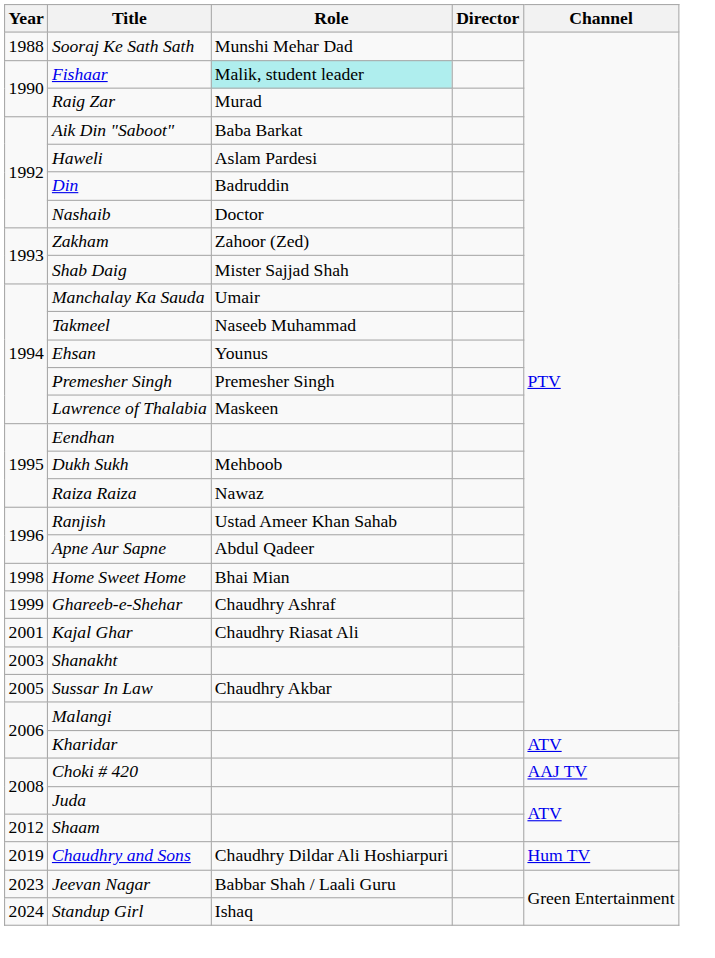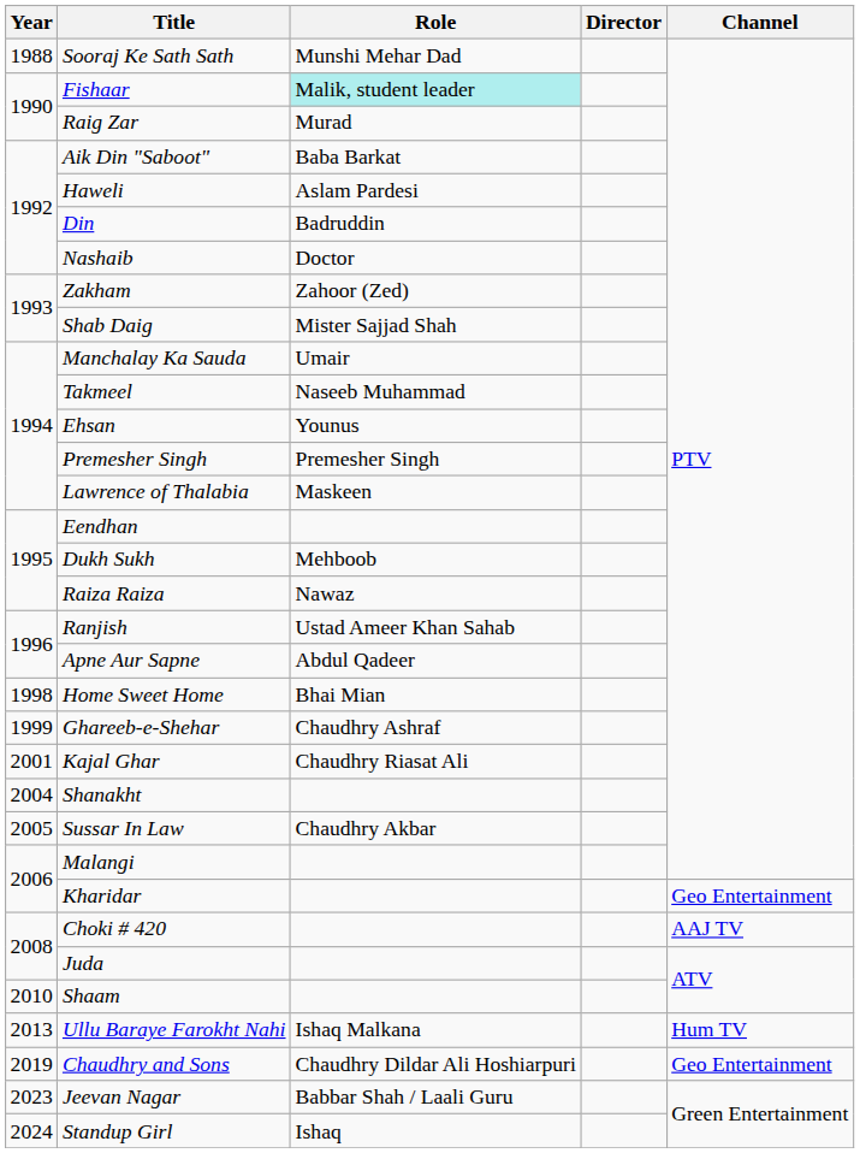Shanakht | Year: 2003 -> 2004
Kharidar | Channel: ATV -> Geo Entertainment
Shaam | Year: 2012 -> 2010
+ row: 2013 | Ullu Baraye Farokht Nahi | Ishaq Malkana | Hum TV
Chaudhry and Sons | Channel: Hum TV -> Geo Entertainment
